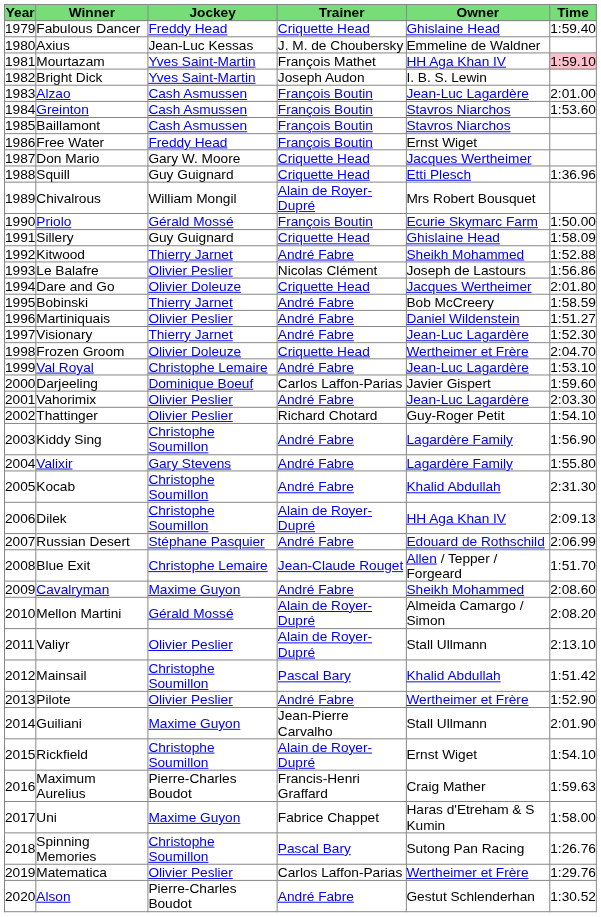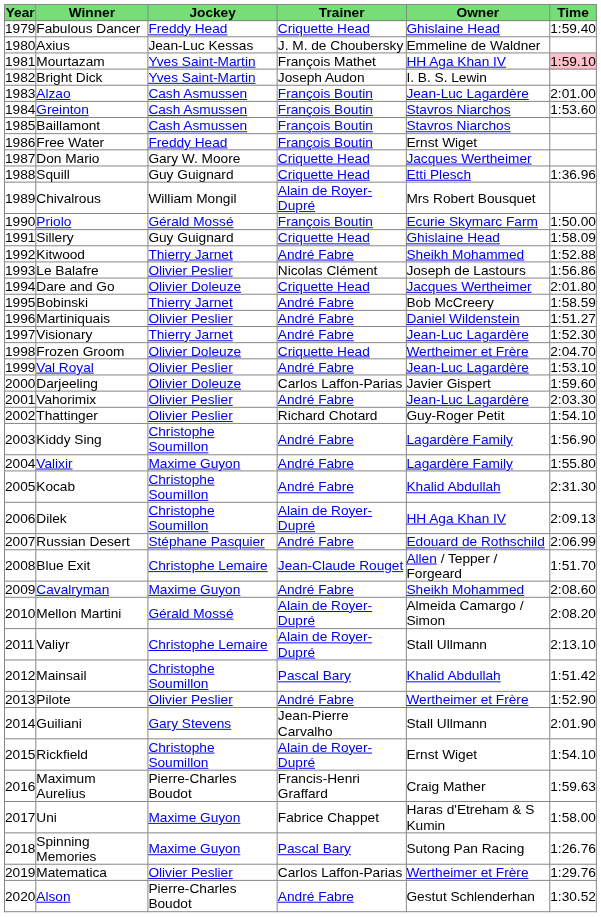Val Royal | Jockey: Christophe Lemaire -> Olivier Peslier
Darjeeling | Jockey: Dominique Boeuf -> Olivier Doleuze
Valixir | Jockey: Gary Stevens -> Maxime Guyon
Valiyr | Jockey: Olivier Peslier -> Christophe Lemaire
Guiliani | Jockey: Maxime Guyon -> Gary Stevens
Spinning Memories | Jockey: Christophe Soumillon -> Maxime Guyon
